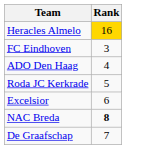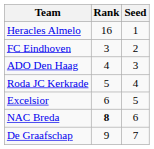+ column: Seed | 1 | 2 | 3 | 4 | 5 | 6 | 7
Heracles Almelo | Rank: gold background -> no background
De Graafschap | Rank: 7 -> 9
